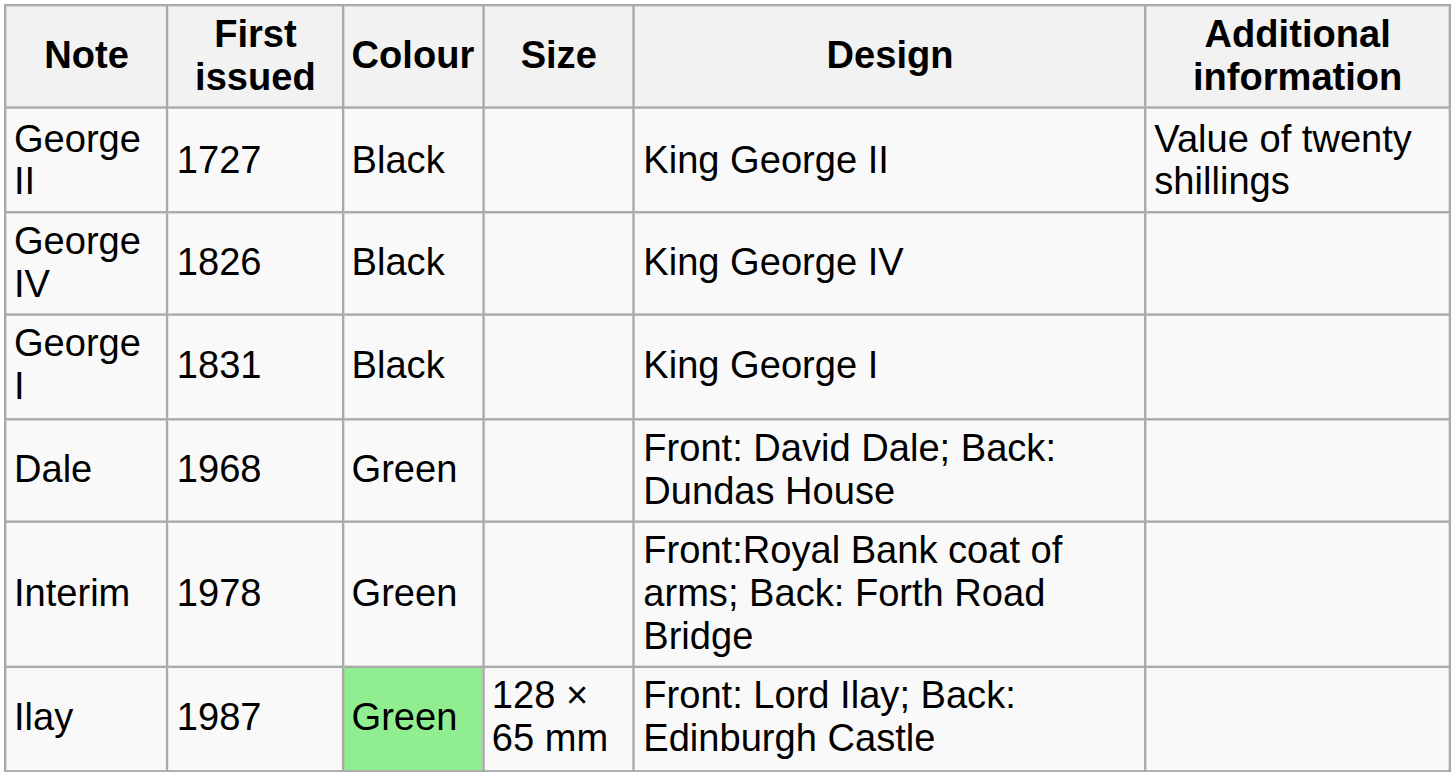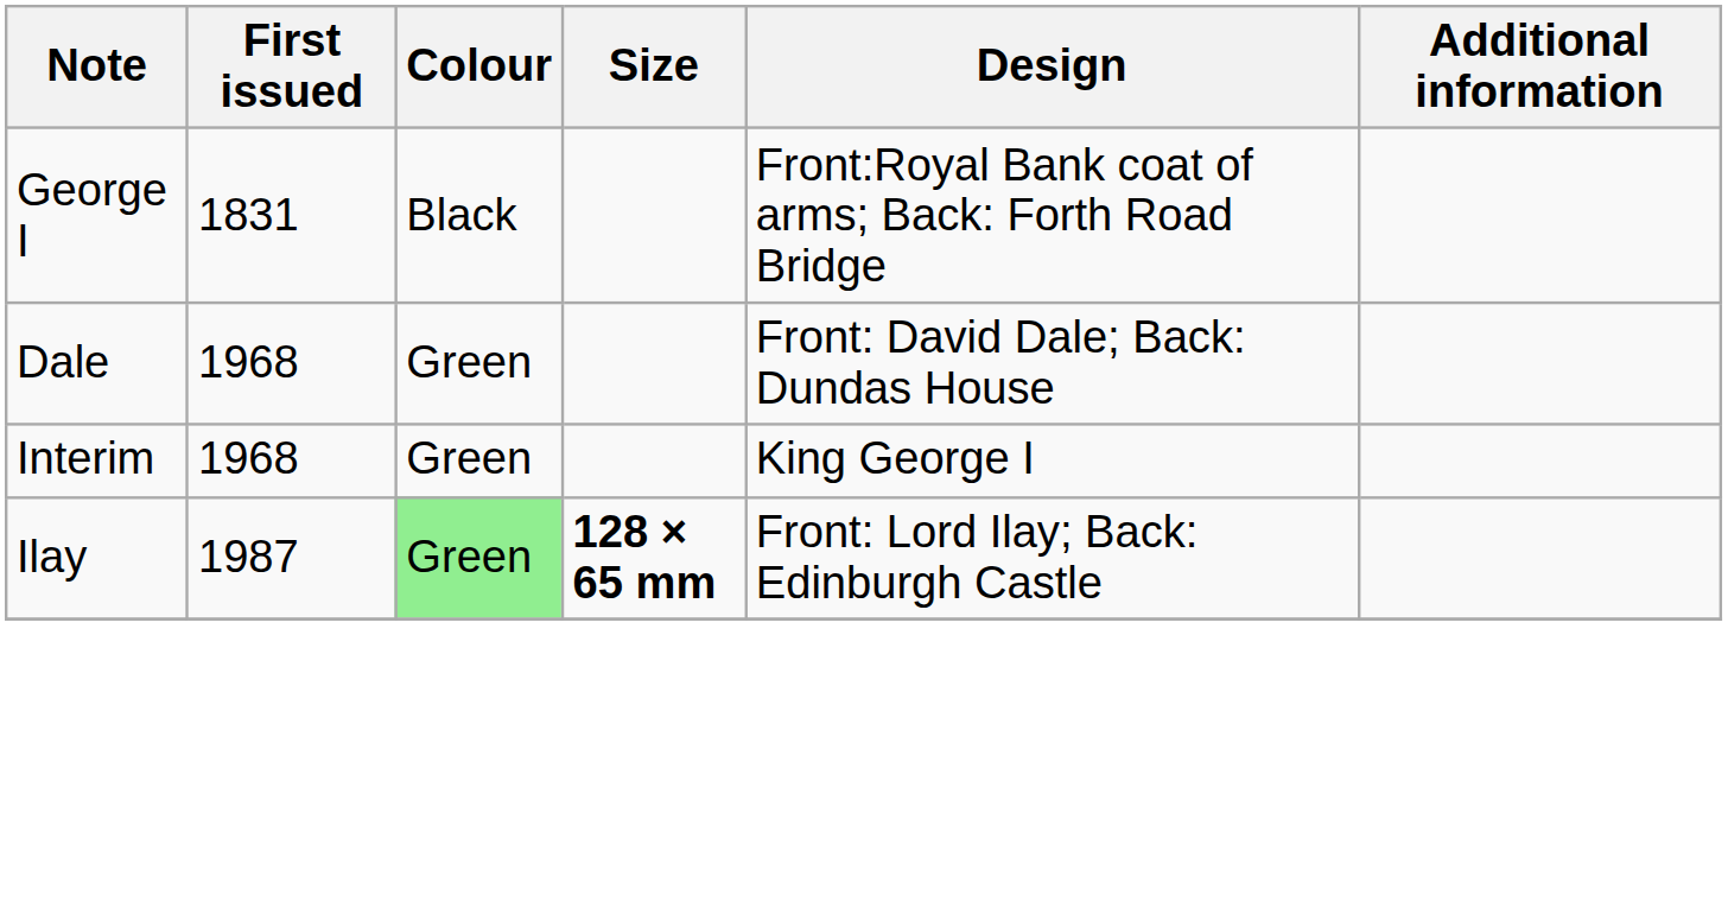- row: George II | 1727 | Black | King George II | Value of twenty shillings
- row: George IV | 1826 | Black | King George IV
George I | Design: King George I -> Front:Royal Bank coat of arms; Back: Forth Road Bridge
Interim | First issued: 1978 -> 1968
Interim | Design: Front:Royal Bank coat of arms; Back: Forth Road Bridge -> King George I
Ilay | Size: normal -> bold
